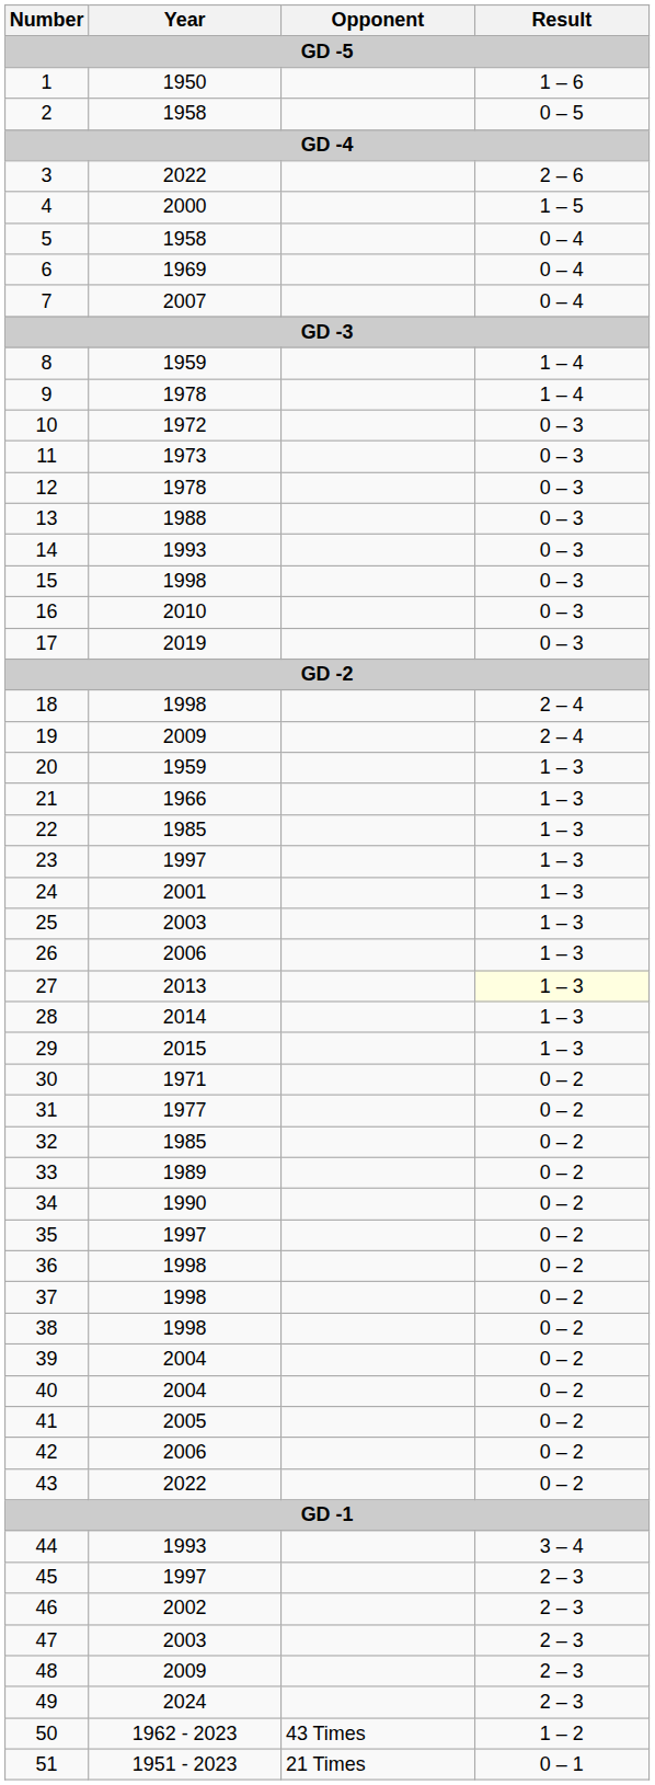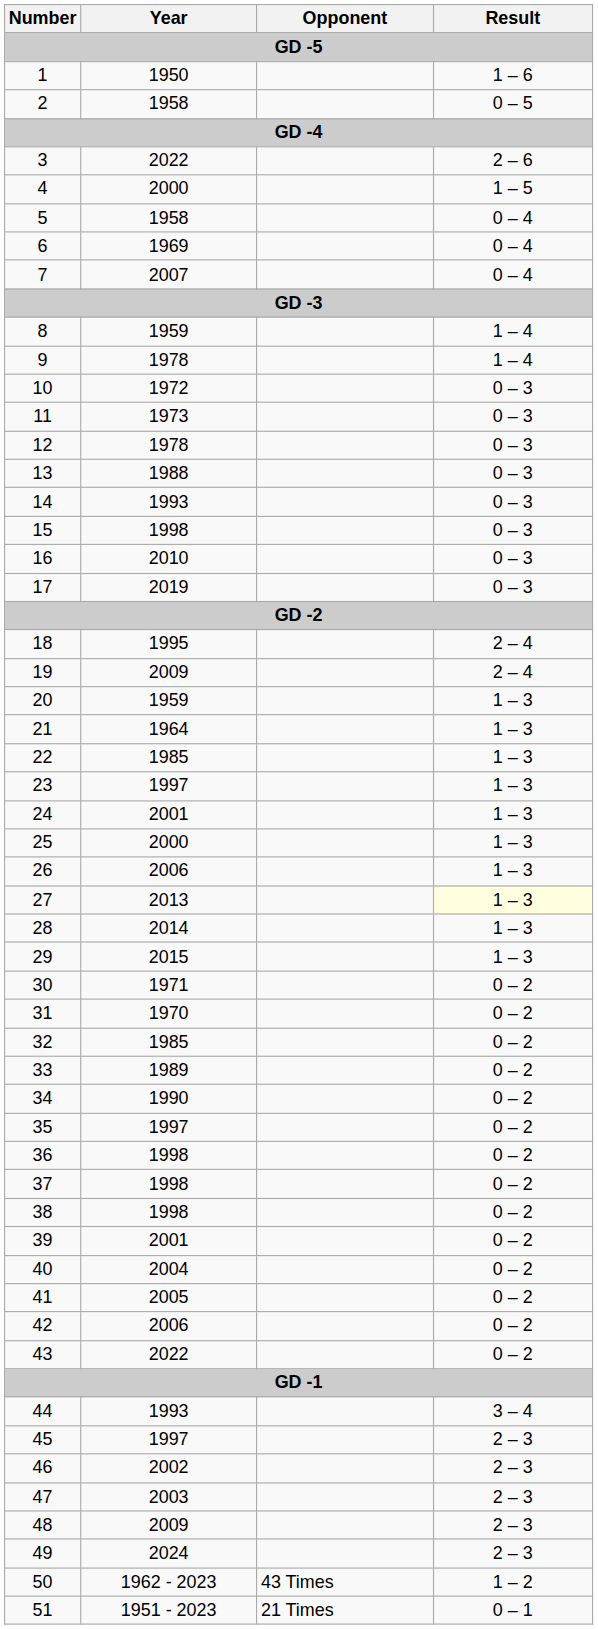18 | Year: 1998 -> 1995
21 | Year: 1966 -> 1964
25 | Year: 2003 -> 2000
31 | Year: 1977 -> 1970
39 | Year: 2004 -> 2001
